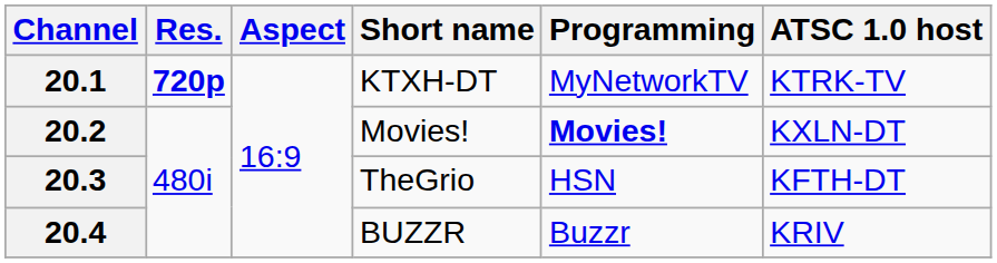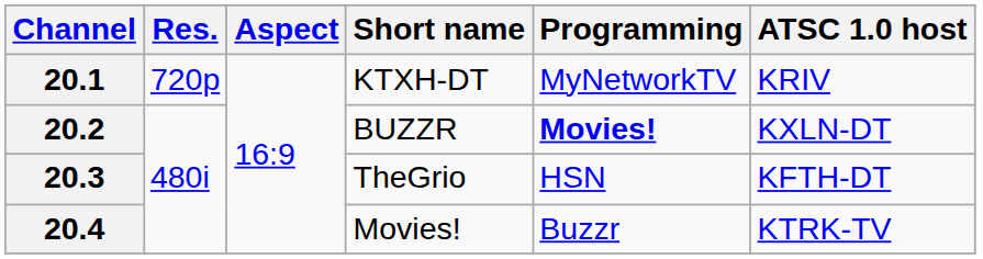20.1 | Res.: bold -> normal
20.1 | ATSC 1.0 host: KTRK-TV -> KRIV
20.2 | Short name: Movies! -> BUZZR
20.4 | Short name: BUZZR -> Movies!
20.4 | ATSC 1.0 host: KRIV -> KTRK-TV
